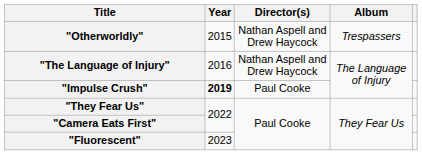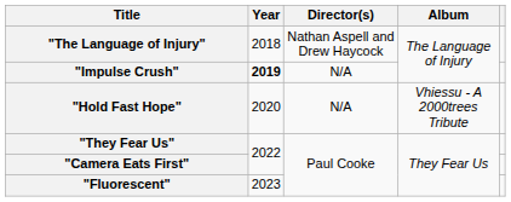- row: "Otherworldly" | 2015 | Nathan Aspell and Drew Haycock | Trespassers
"The Language of Injury" | Year: 2016 -> 2018
"Impulse Crush" | Director(s): Paul Cooke -> N/A
+ row: "Hold Fast Hope" | 2020 | N/A | Vhiessu - A 2000trees Tribute
